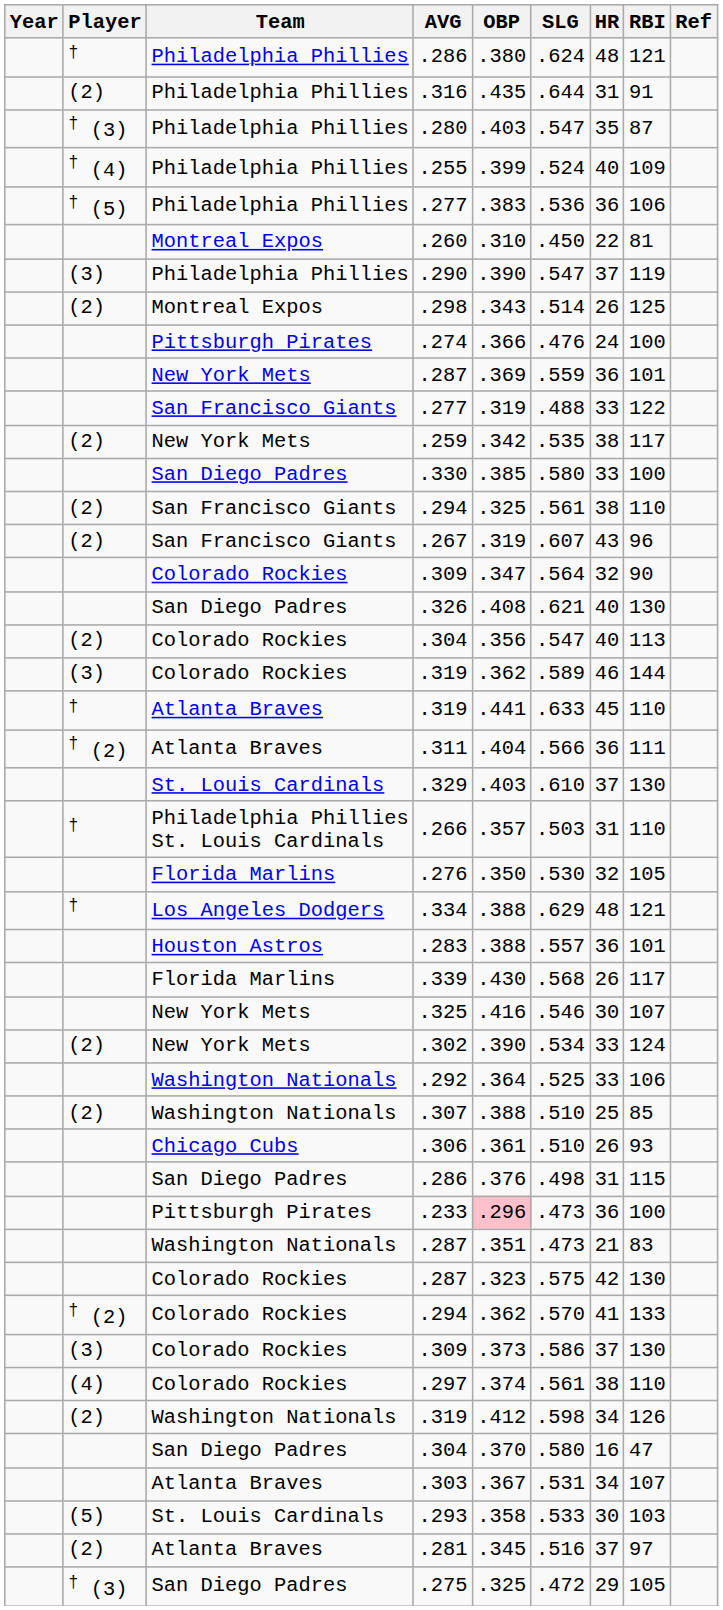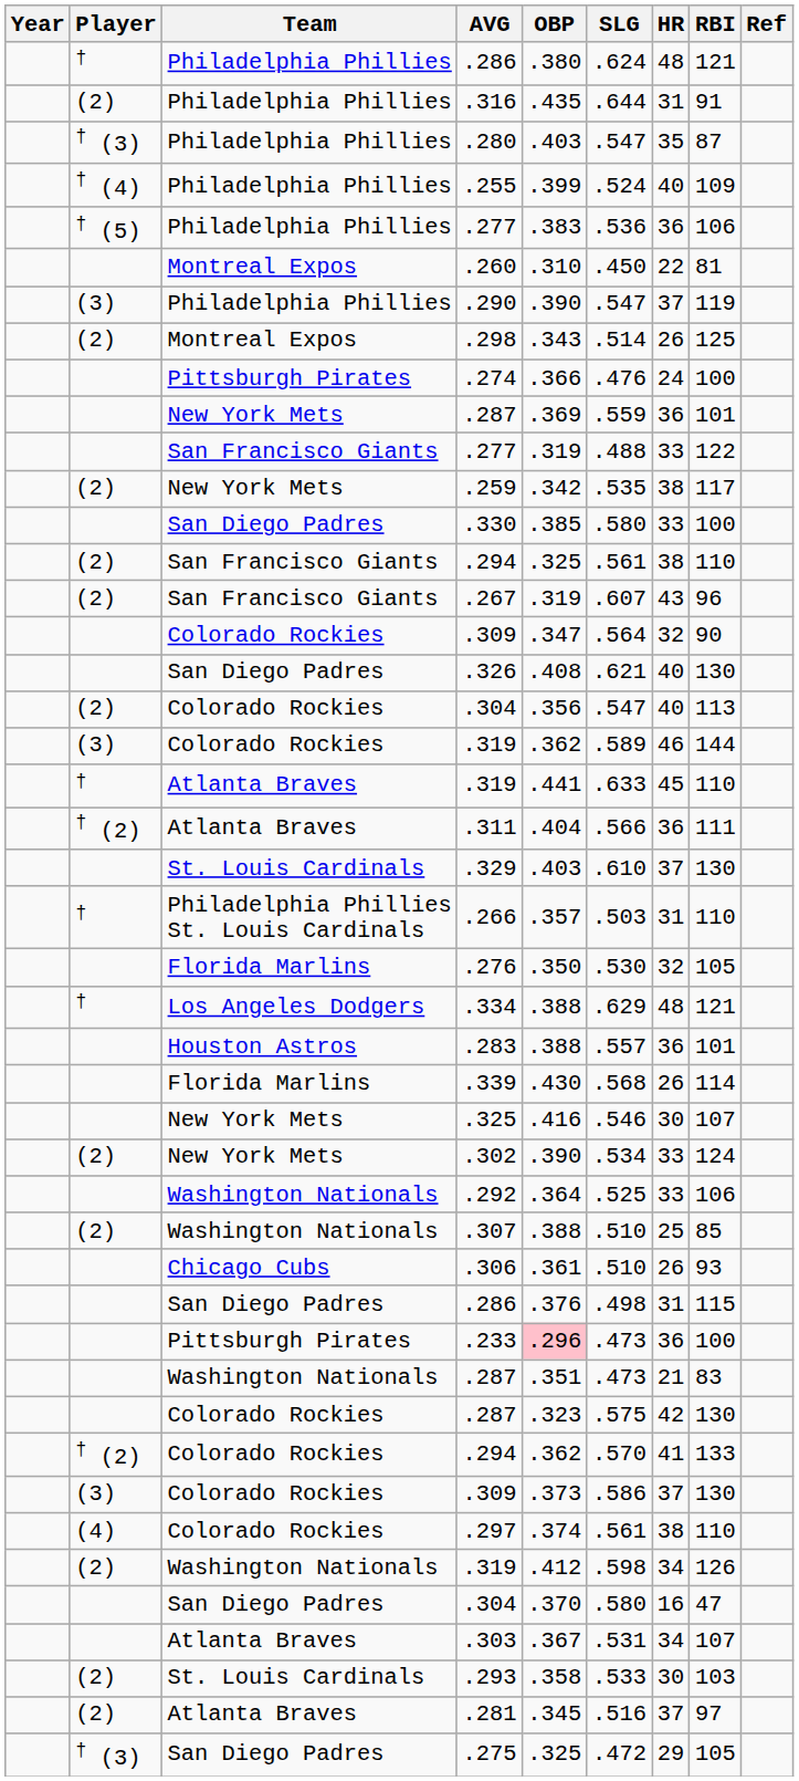.339 | RBI: 117 -> 114
.293 | Player: (5) -> (2)
